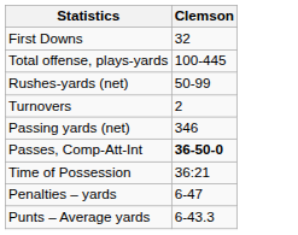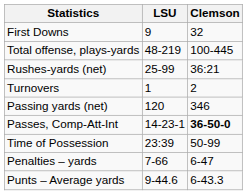+ column: LSU | 9 | 48-219 | 25-99 | 1 | 120 | 14-23-1 | 23:39 | 7-66 | 9-44.6
Rushes-yards (net) | Clemson: 50-99 -> 36:21
Time of Possession | Clemson: 36:21 -> 50-99
